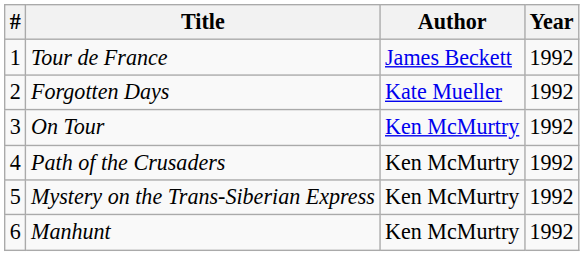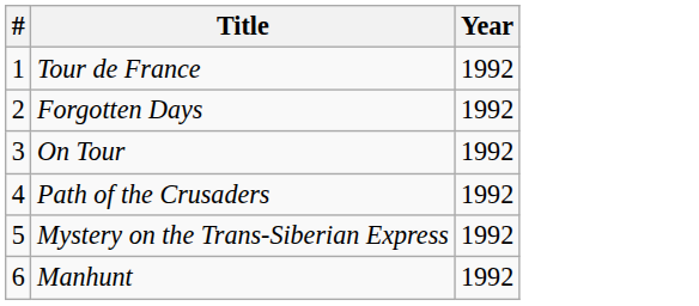- column: Author | James Beckett | Kate Mueller | Ken McMurtry | Ken McMurtry | Ken McMurtry | Ken McMurtry
